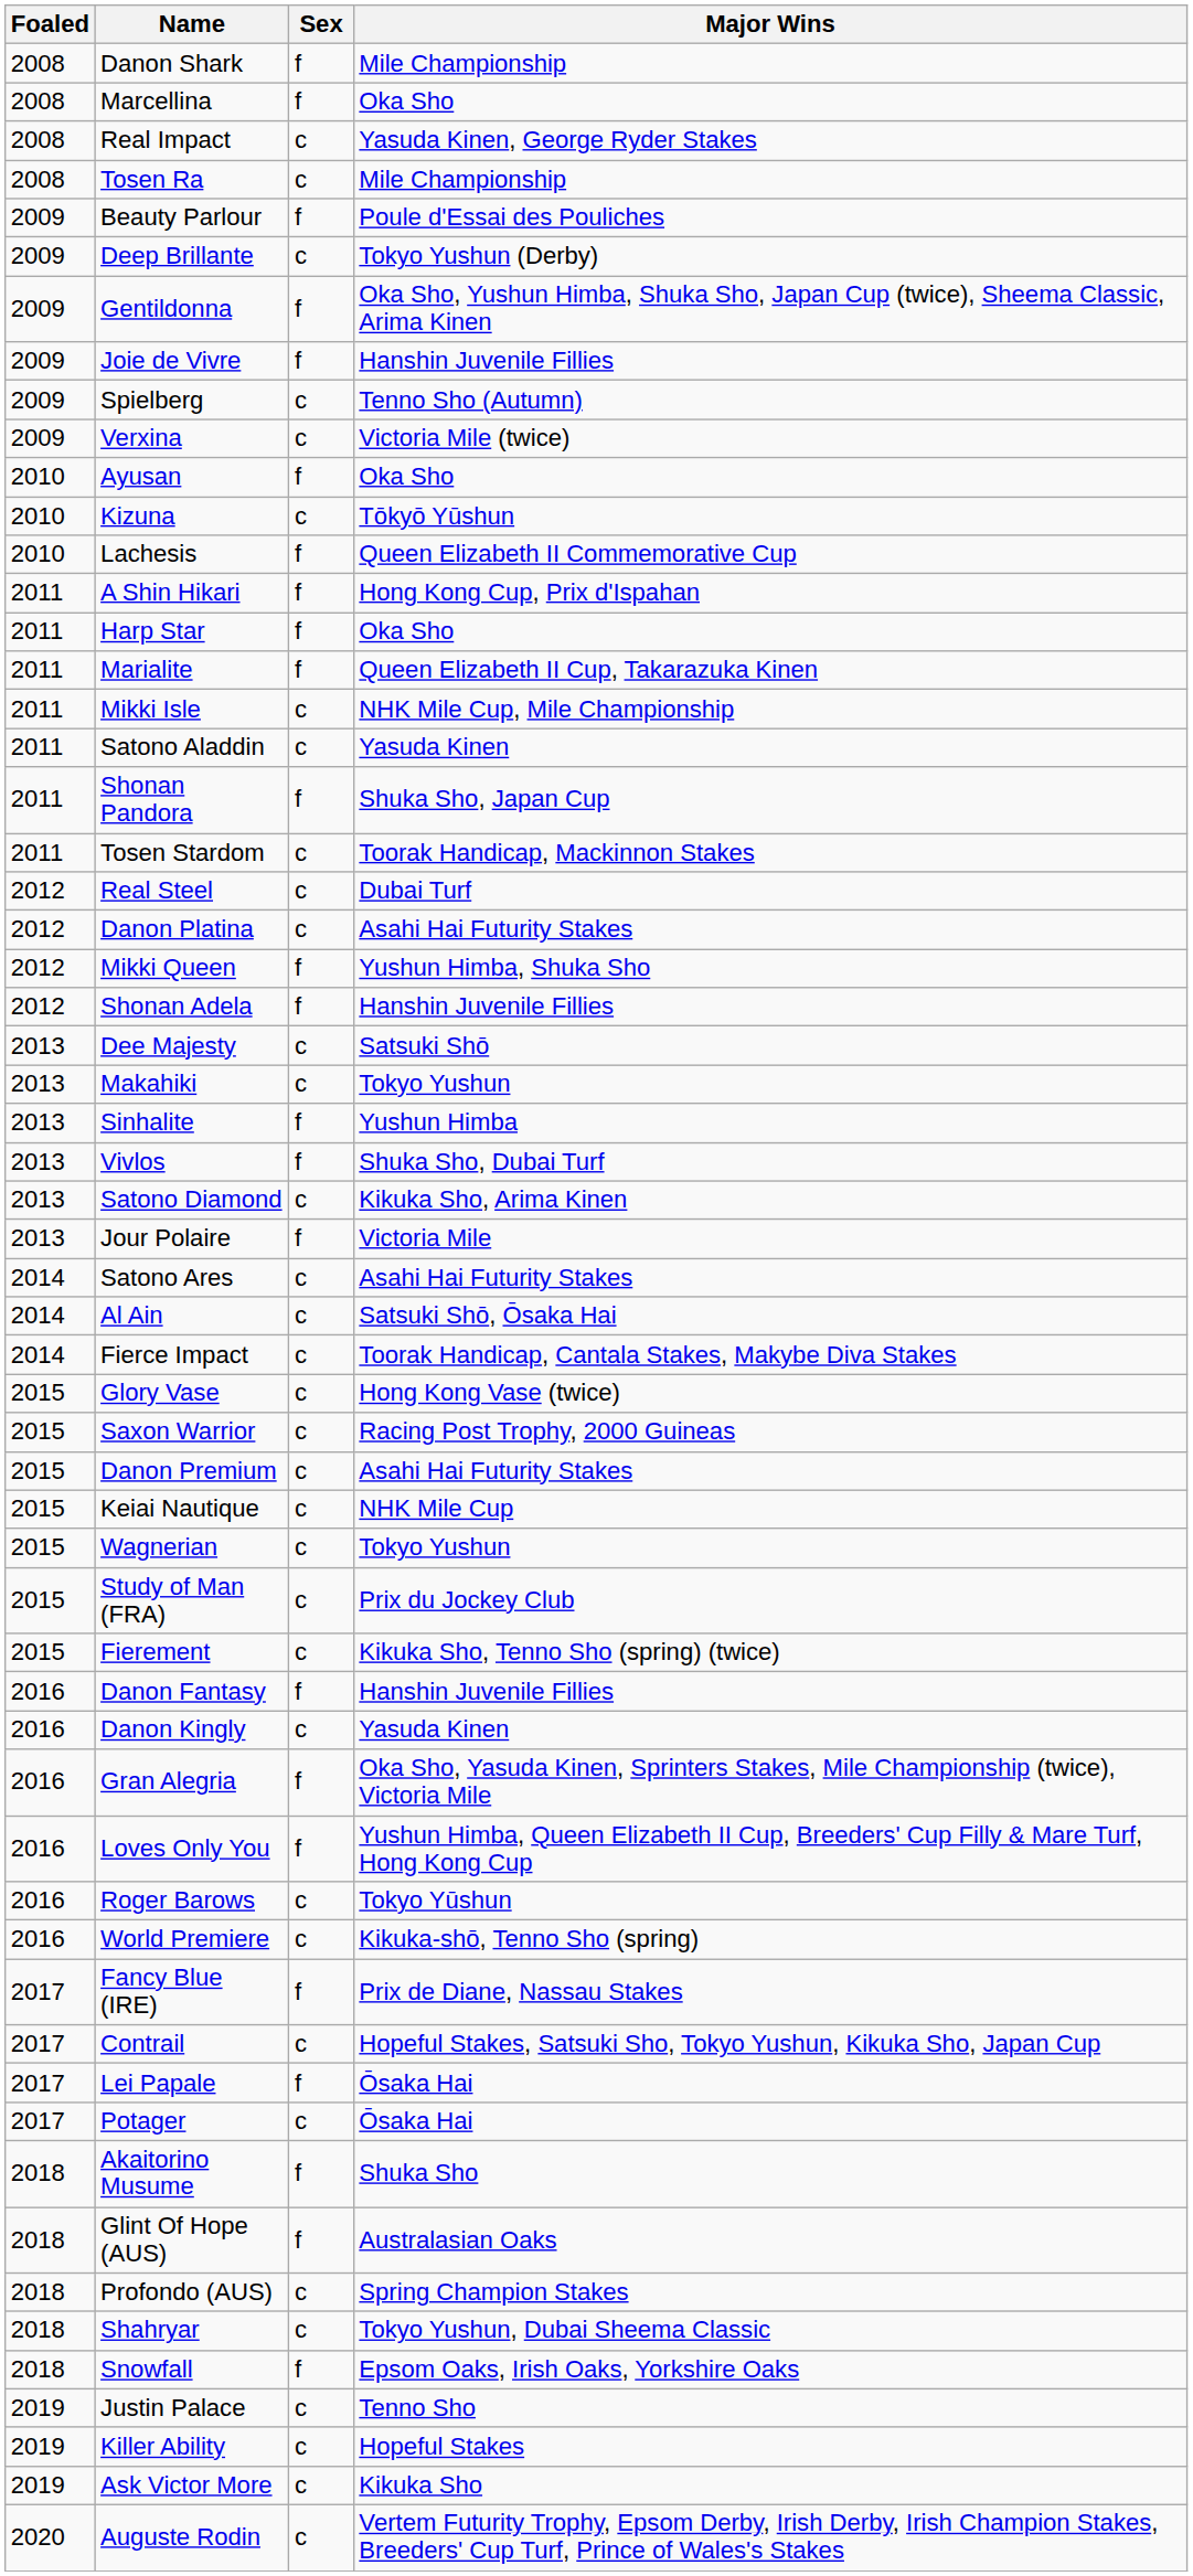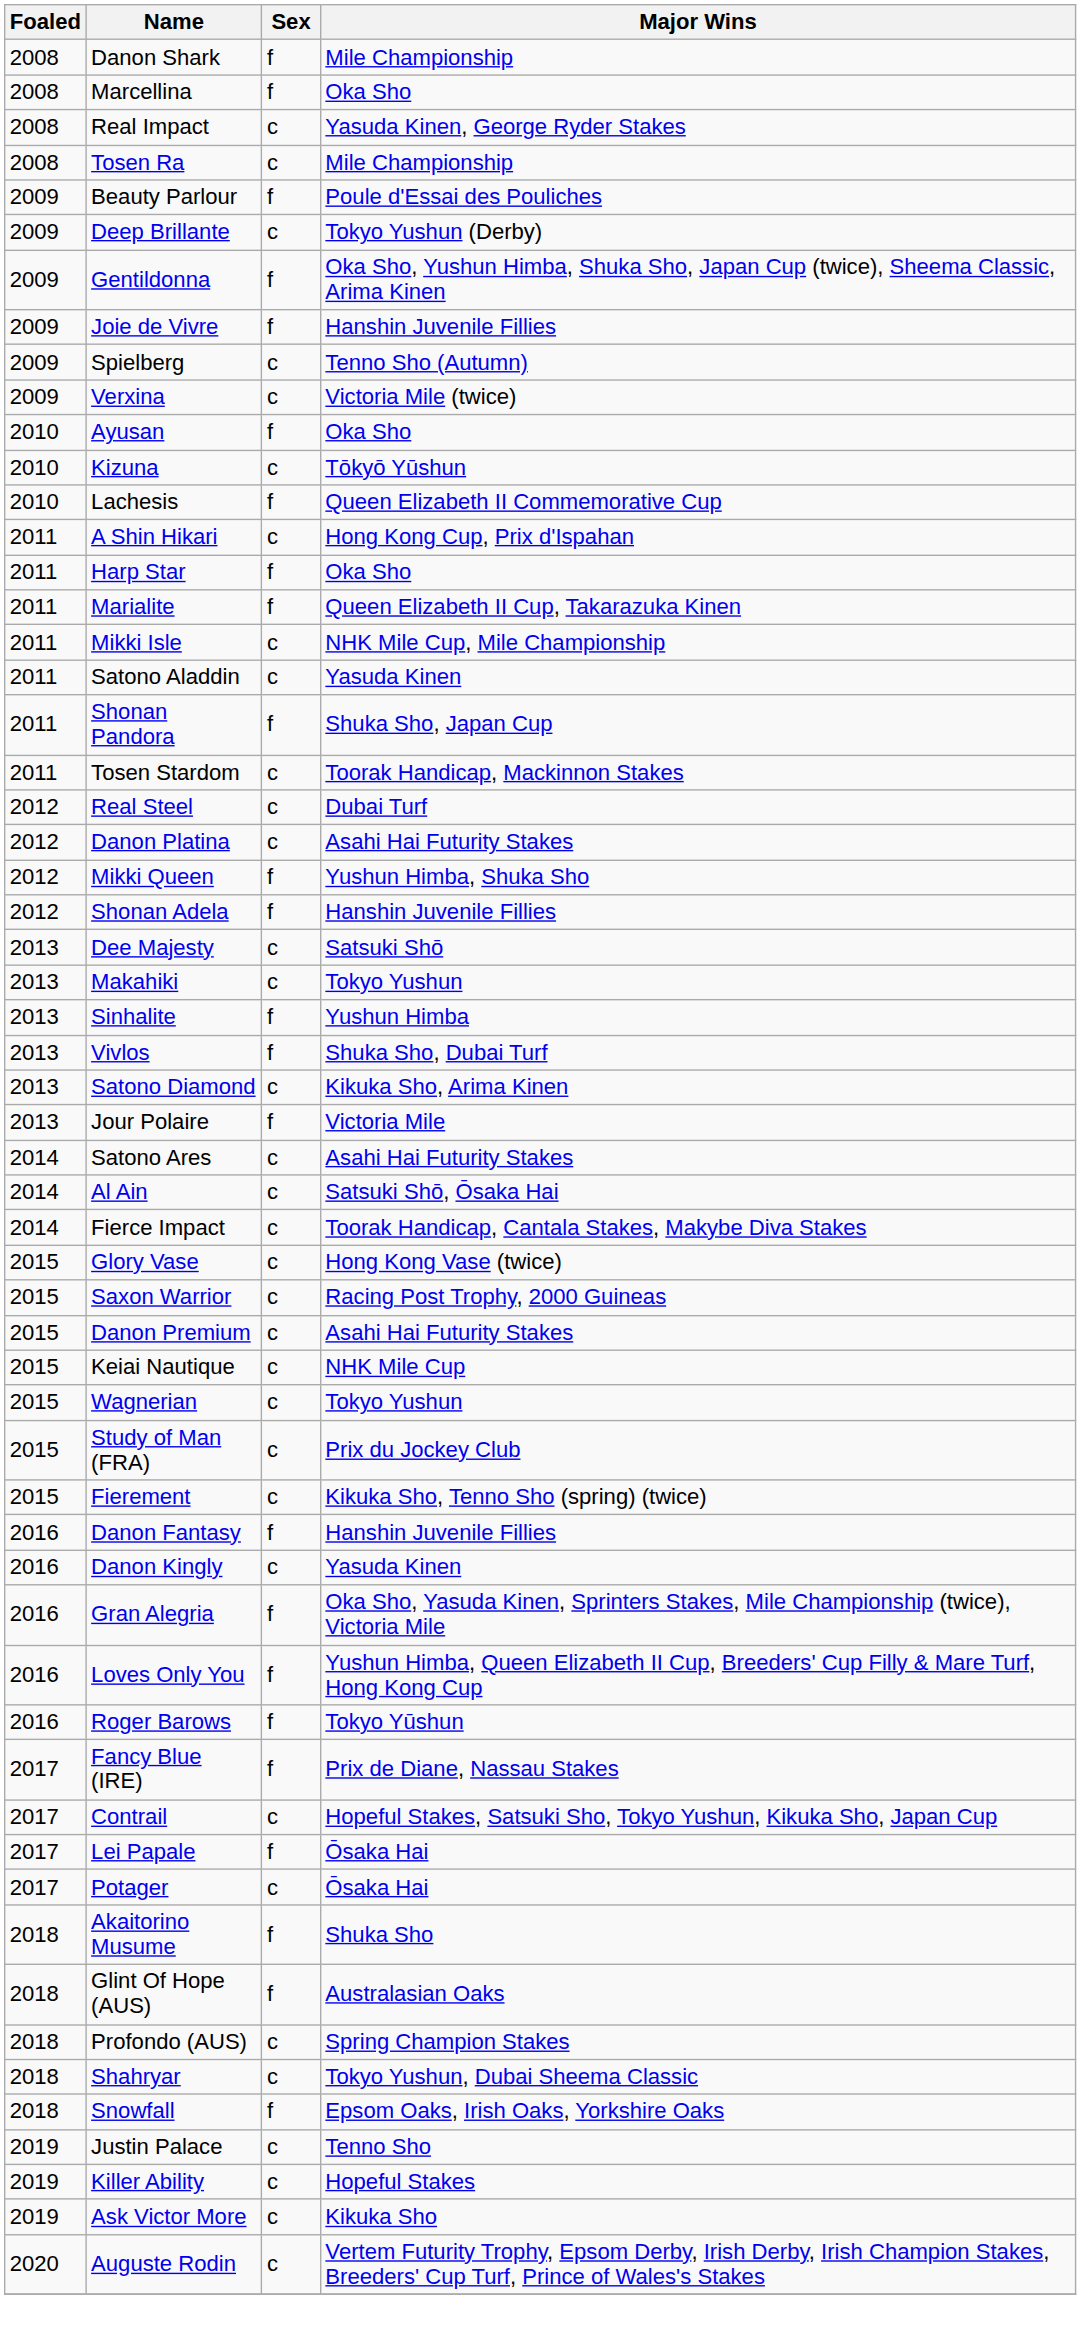A Shin Hikari | Sex: f -> c
Roger Barows | Sex: c -> f
- row: 2016 | World Premiere | c | Kikuka-shō, Tenno Sho (spring)
